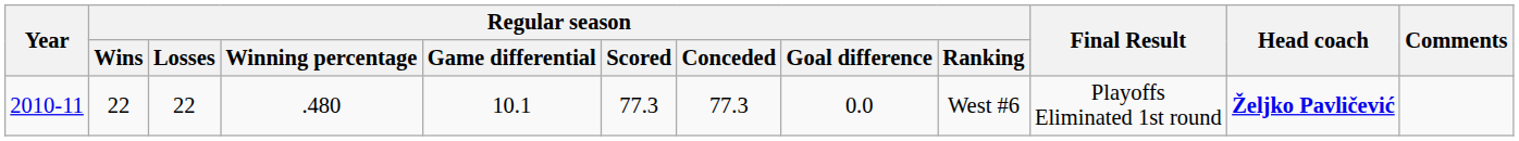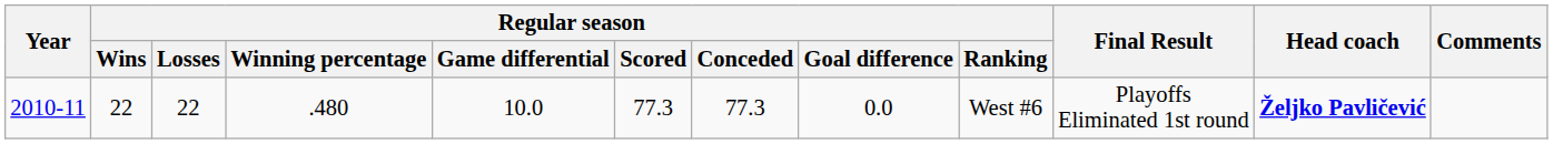2010-11 | Regular season / Game differential: 10.1 -> 10.0
